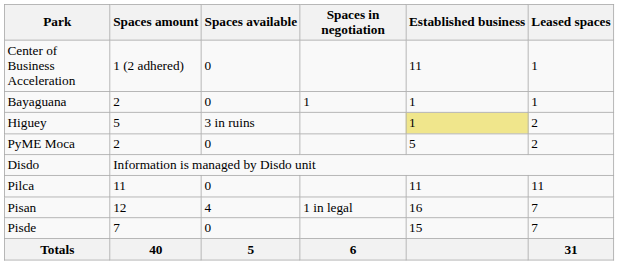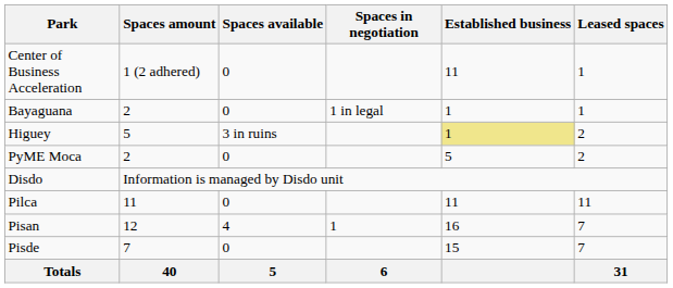Bayaguana | Spaces in negotiation: 1 -> 1 in legal
Pisan | Spaces in negotiation: 1 in legal -> 1
